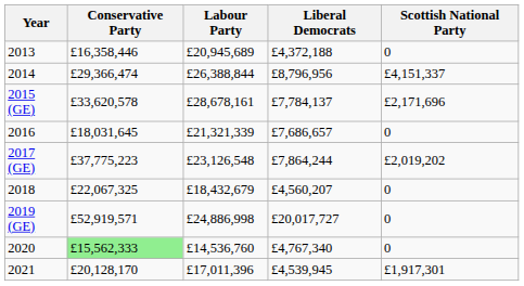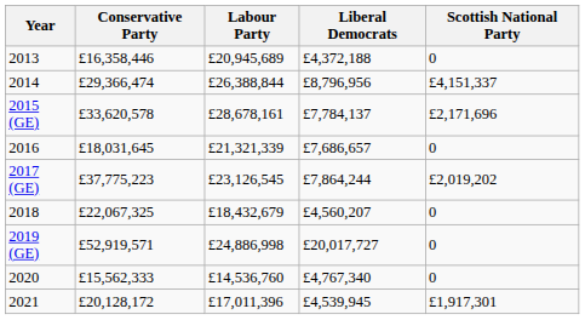2017 (GE) | Labour Party: £23,126,548 -> £23,126,545
2020 | Conservative Party: lightgreen background -> no background
2021 | Conservative Party: £20,128,170 -> £20,128,172
